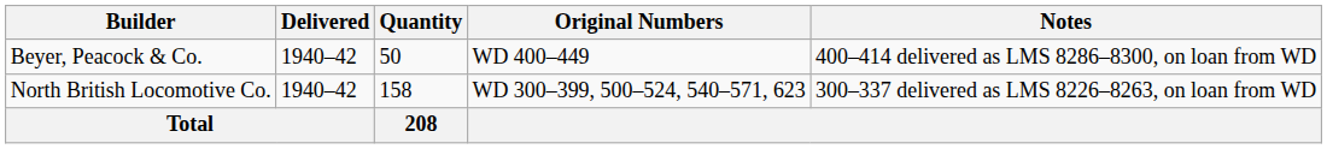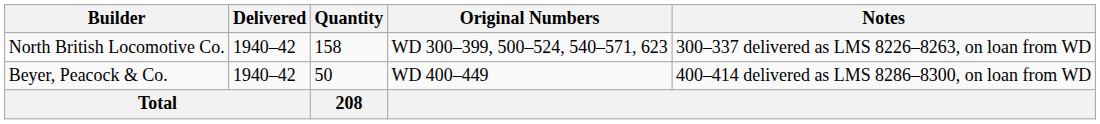rows swapped: North British Locomotive Co. <-> Beyer, Peacock & Co.
